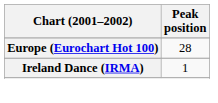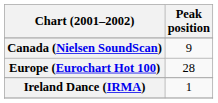+ row: Canada (Nielsen SoundScan) | 9
